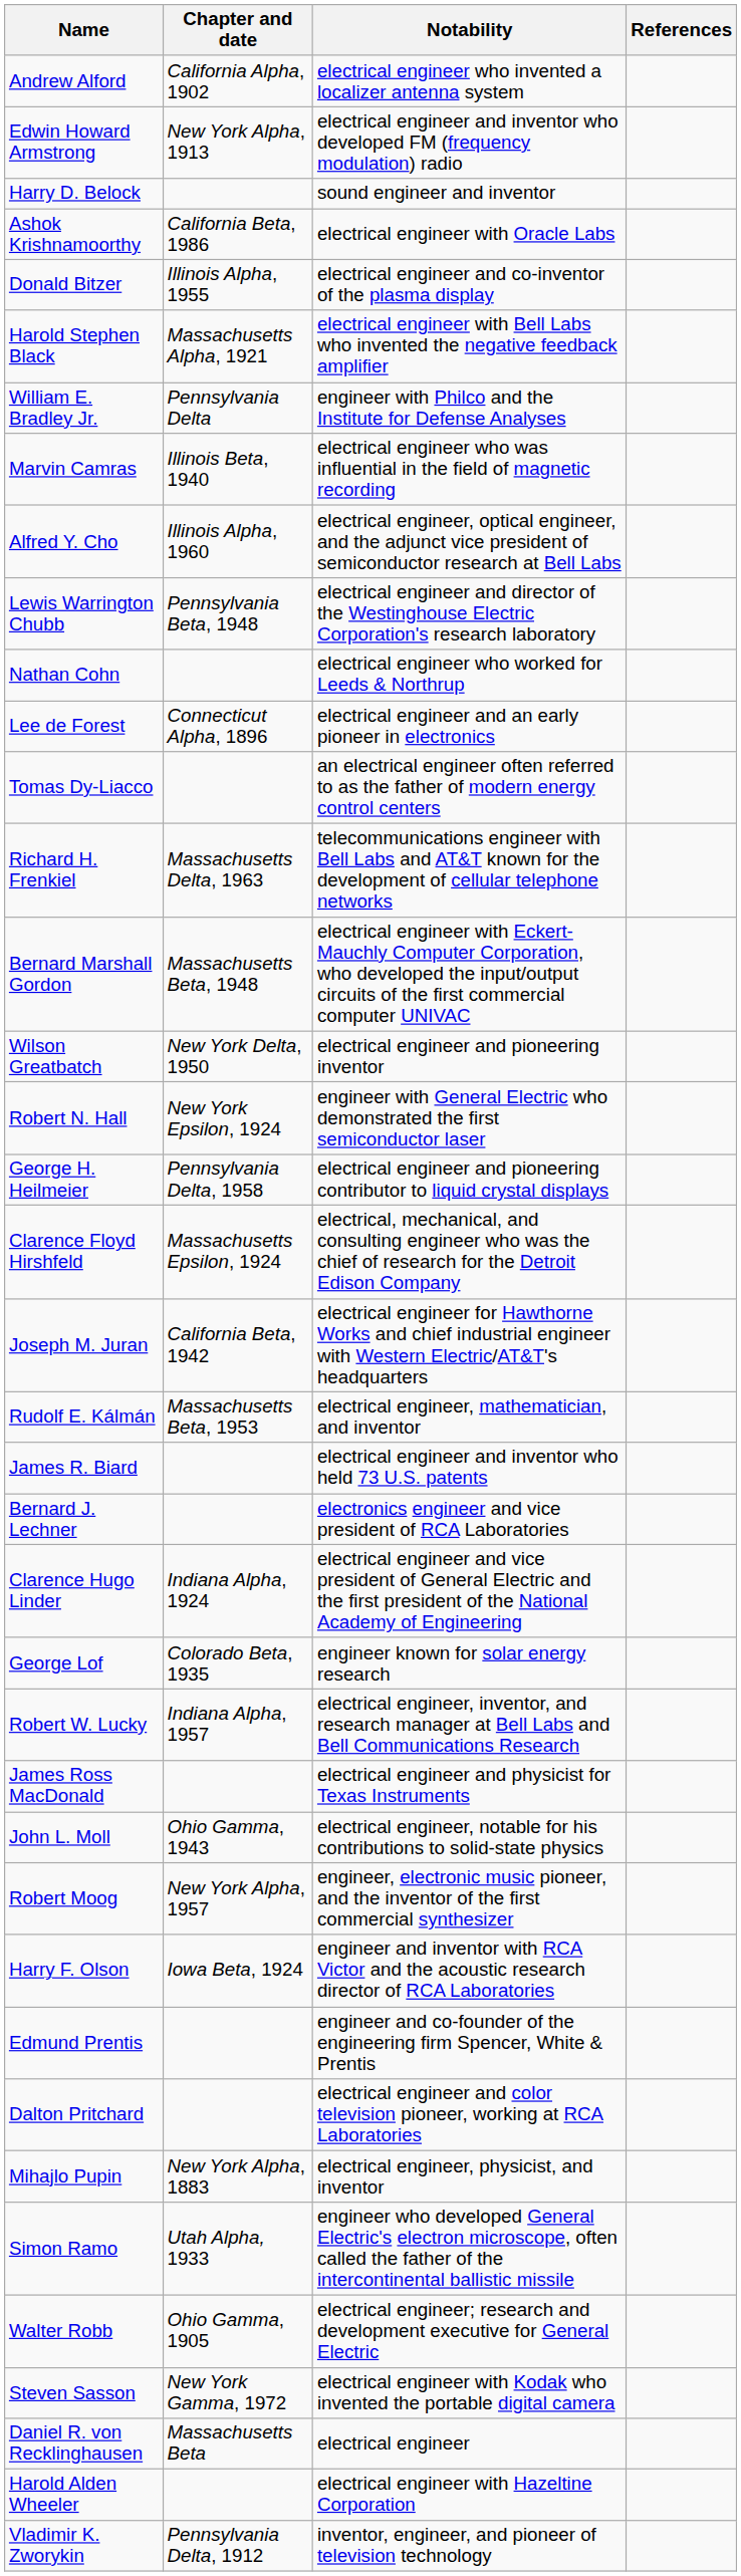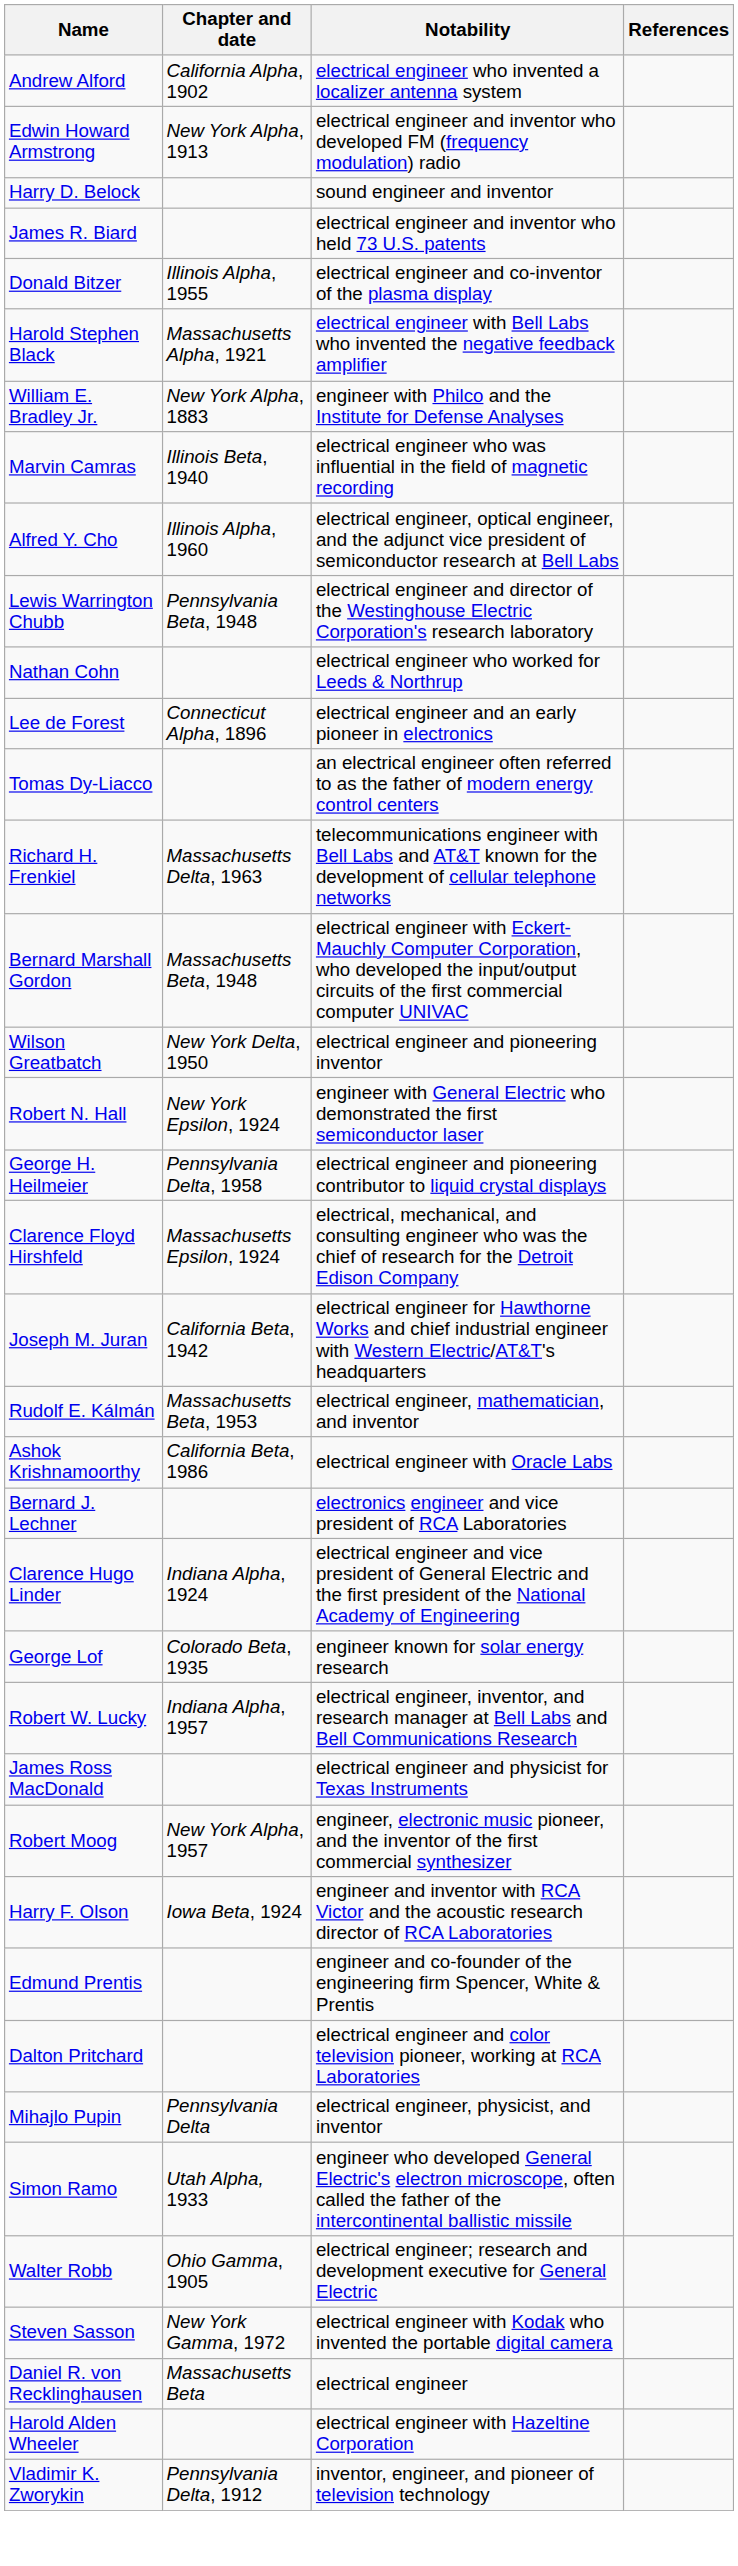rows swapped: James R. Biard <-> Ashok Krishnamoorthy
William E. Bradley Jr. | Chapter and date: Pennsylvania Delta -> New York Alpha, 1883
- row: John L. Moll | Ohio Gamma, 1943 | electrical engineer, notable for his contributions to solid-state physics
Mihajlo Pupin | Chapter and date: New York Alpha, 1883 -> Pennsylvania Delta
